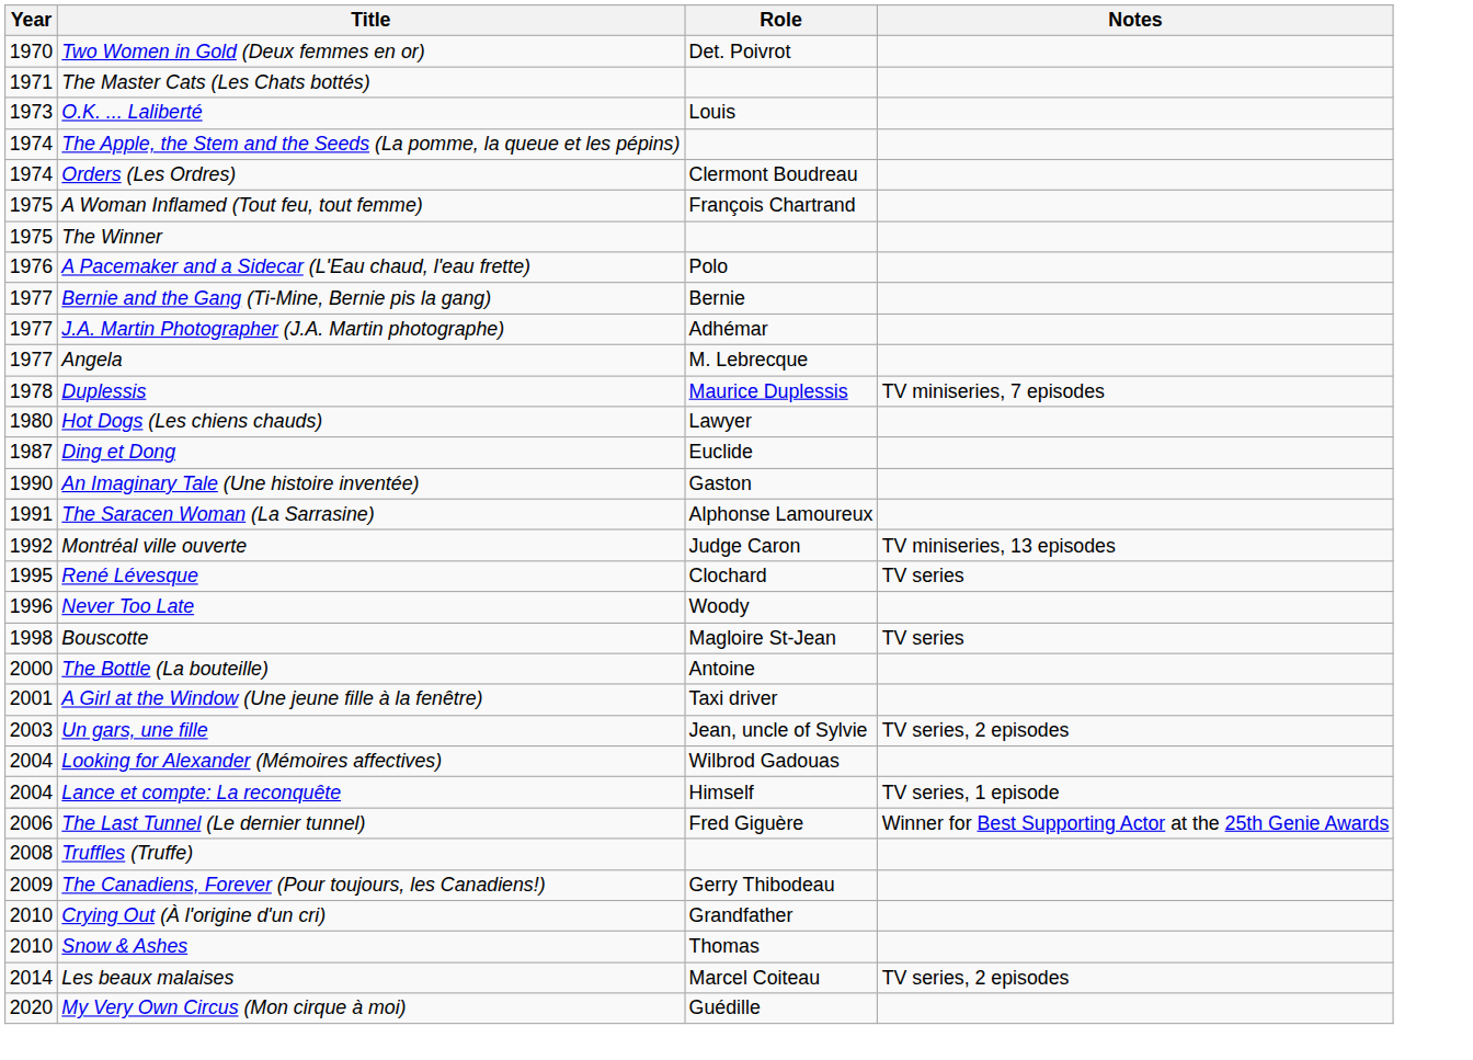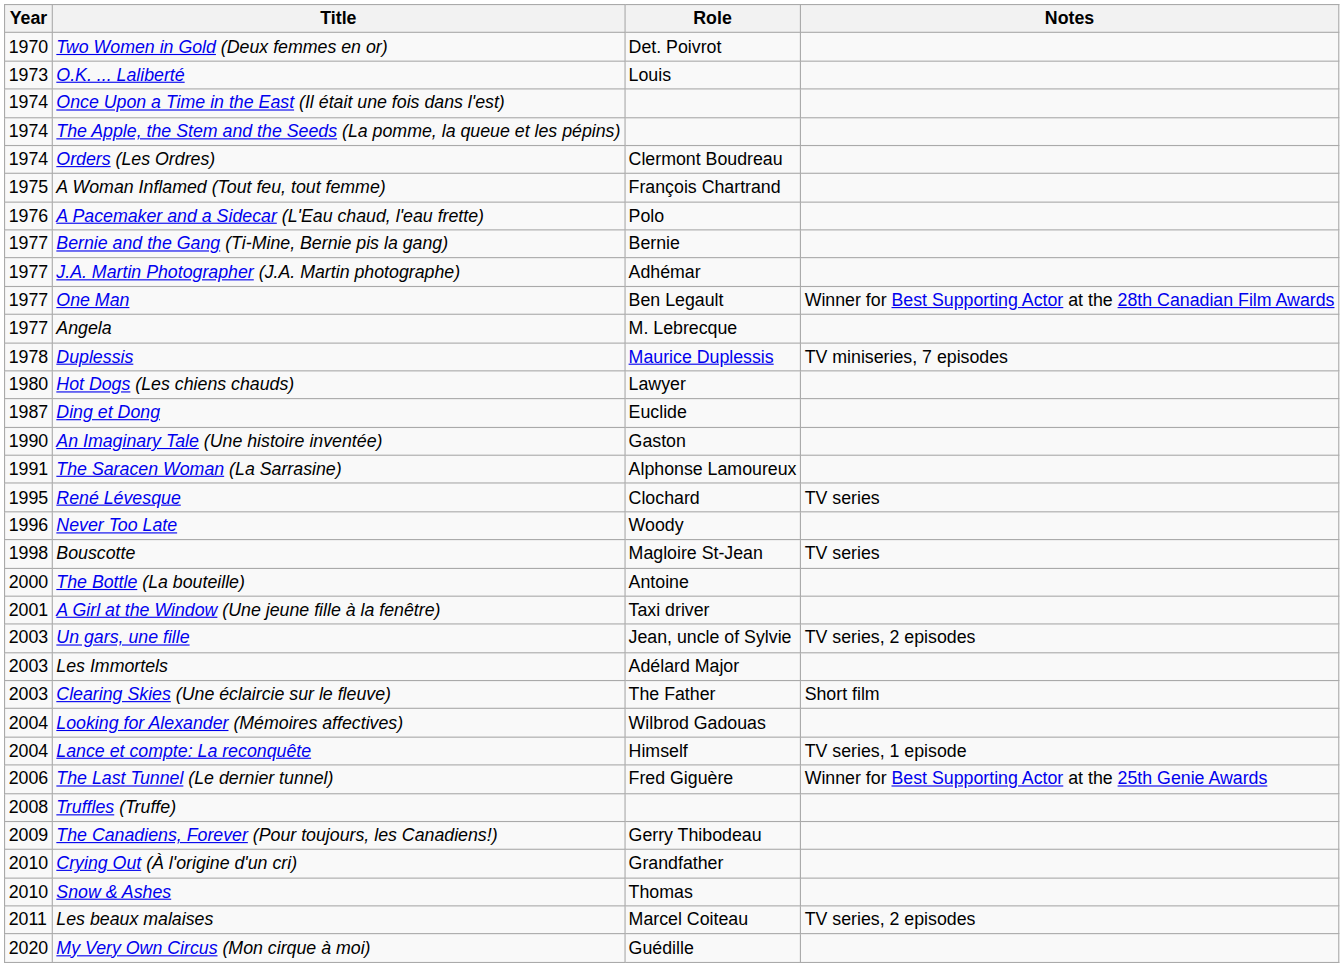- row: 1971 | The Master Cats (Les Chats bottés)
+ row: 1974 | Once Upon a Time in the East (Il était une fois dans l'est)
- row: 1975 | The Winner
+ row: 1977 | One Man | Ben Legault | Winner for Best Supporting Actor at the 28th Canadian Film Awards
- row: 1992 | Montréal ville ouverte | Judge Caron | TV miniseries, 13 episodes
+ row: 2003 | Les Immortels | Adélard Major
+ row: 2003 | Clearing Skies (Une éclaircie sur le fleuve) | The Father | Short film
Les beaux malaises | Year: 2014 -> 2011
